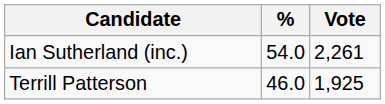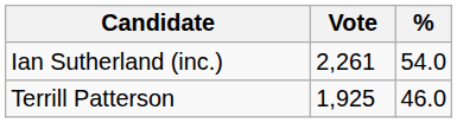columns swapped: Vote <-> %
